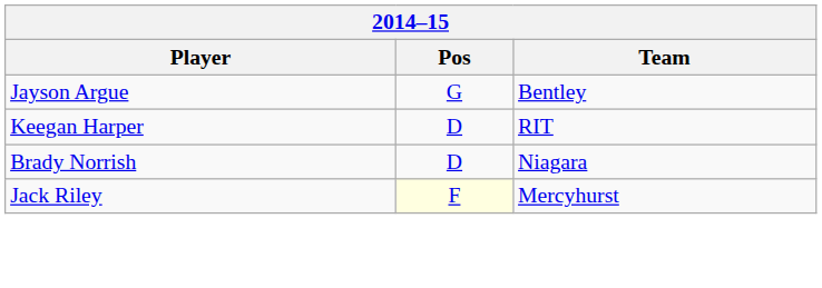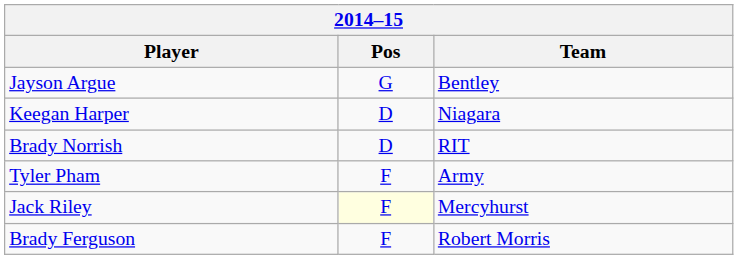Keegan Harper | Team: RIT -> Niagara
Brady Norrish | Team: Niagara -> RIT
+ row: Tyler Pham | F | Army
+ row: Brady Ferguson | F | Robert Morris
